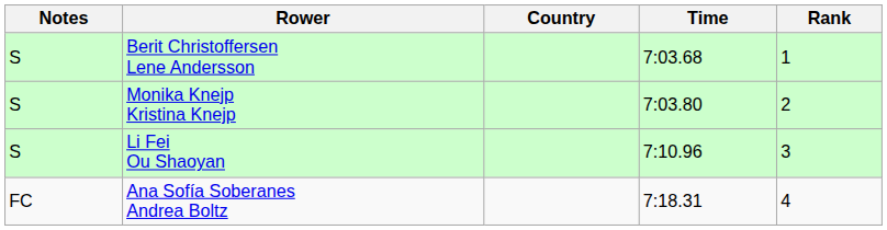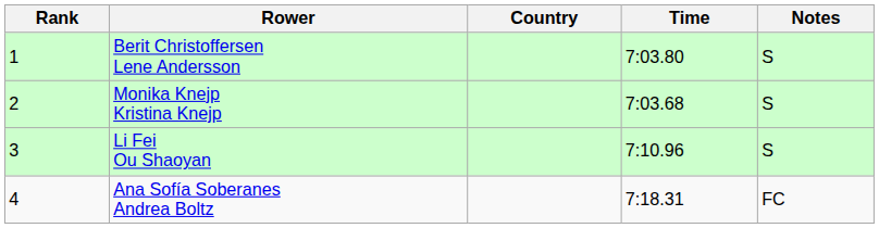columns swapped: Rank <-> Notes
Berit Christoffersen Lene Andersson | Time: 7:03.68 -> 7:03.80
Monika Knejp Kristina Knejp | Time: 7:03.80 -> 7:03.68
